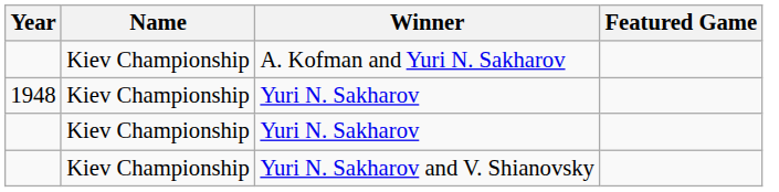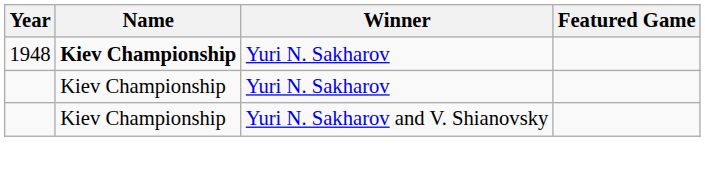- row: Kiev Championship | A. Kofman and Yuri N. Sakharov
1948 / Yuri N. Sakharov | Name: normal -> bold
